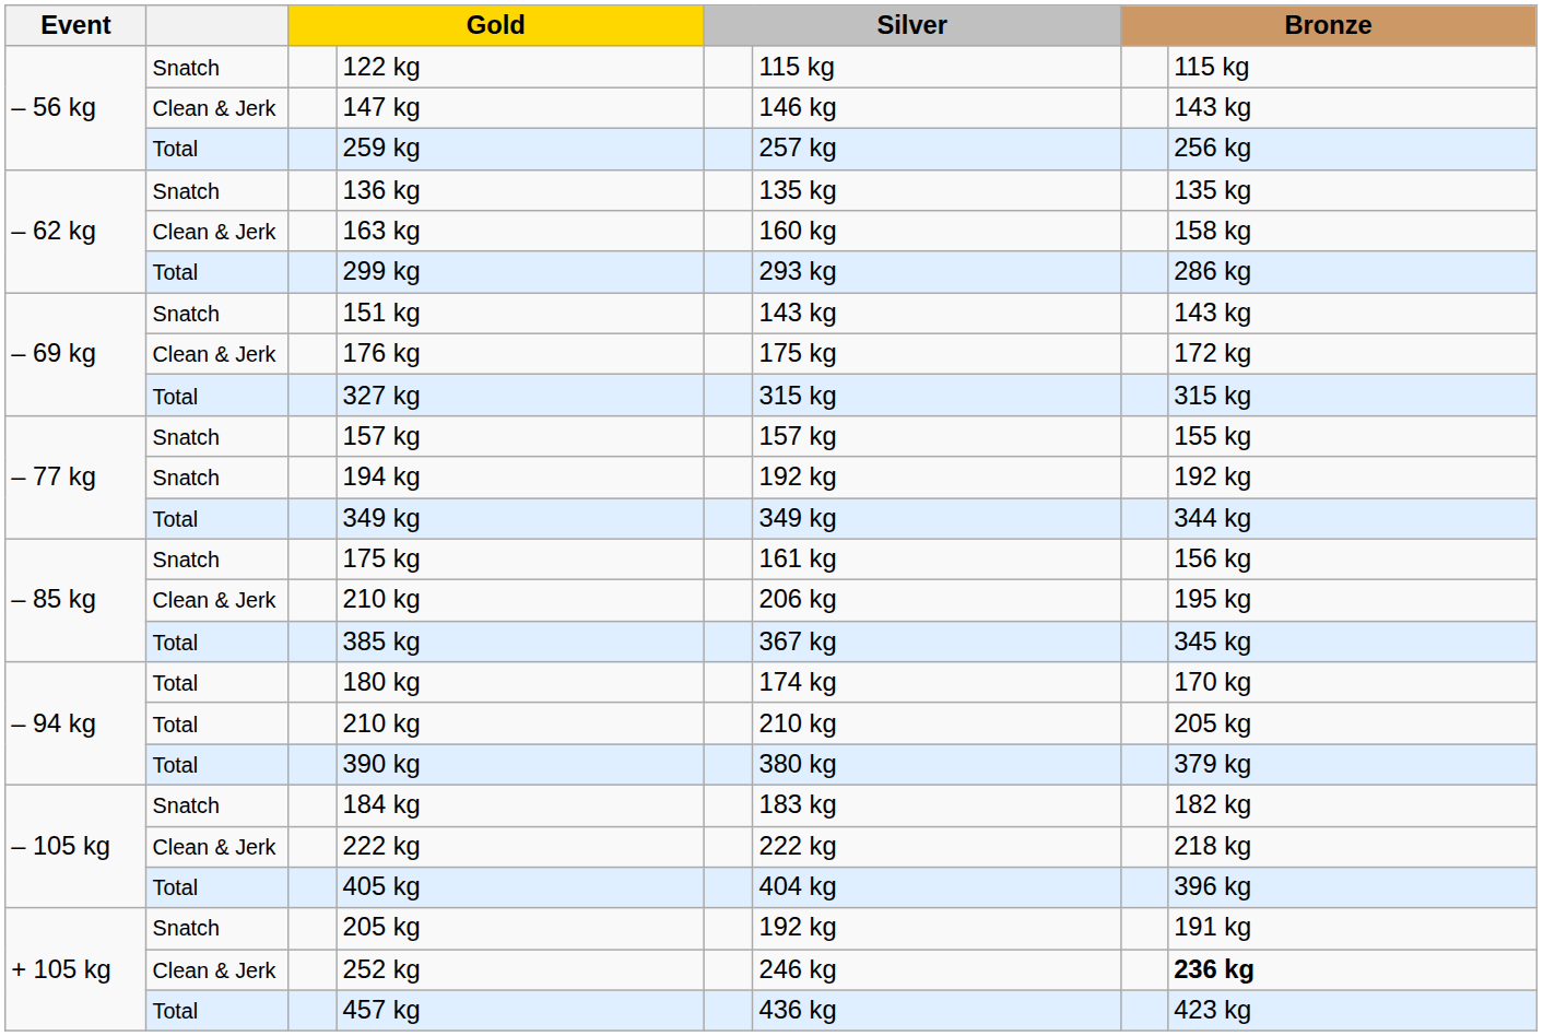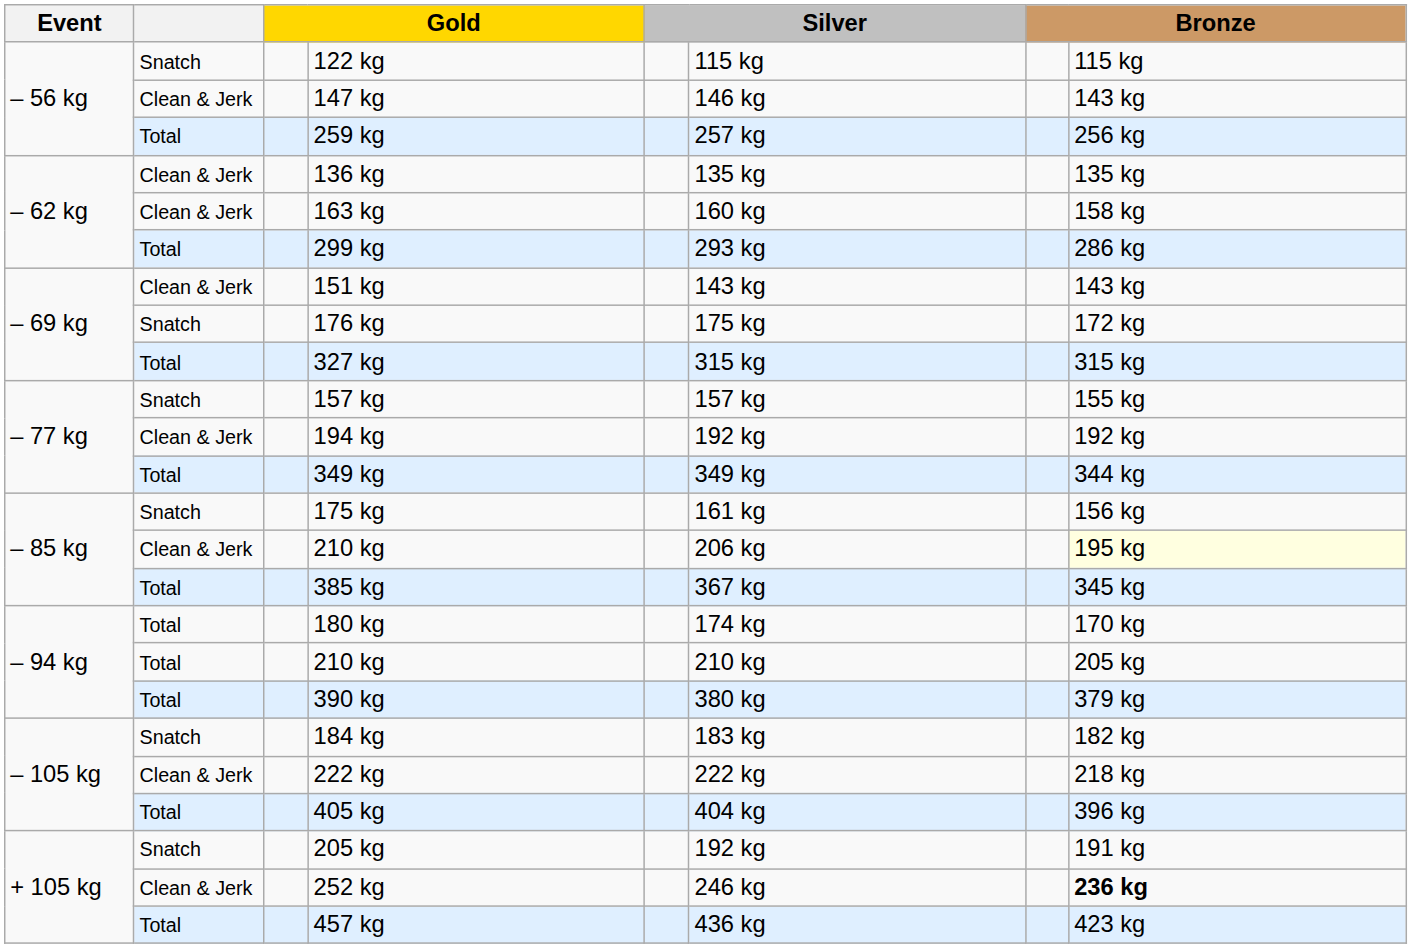136 kg | column 2: Snatch -> Clean & Jerk
151 kg | column 2: Snatch -> Clean & Jerk
176 kg | column 2: Clean & Jerk -> Snatch
194 kg | column 2: Snatch -> Clean & Jerk
– 85 kg / 210 kg | column 8: no background -> lightyellow background
